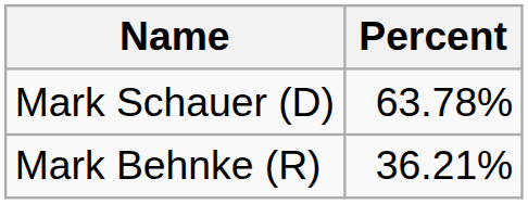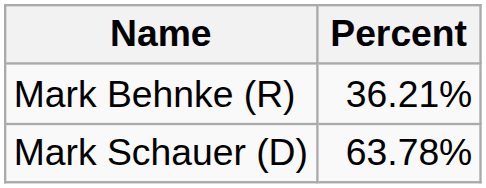rows swapped: Mark Schauer (D) <-> Mark Behnke (R)
